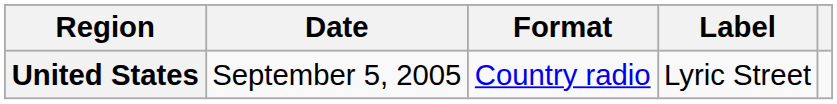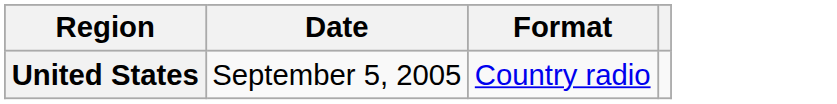- column: Label | Lyric Street
